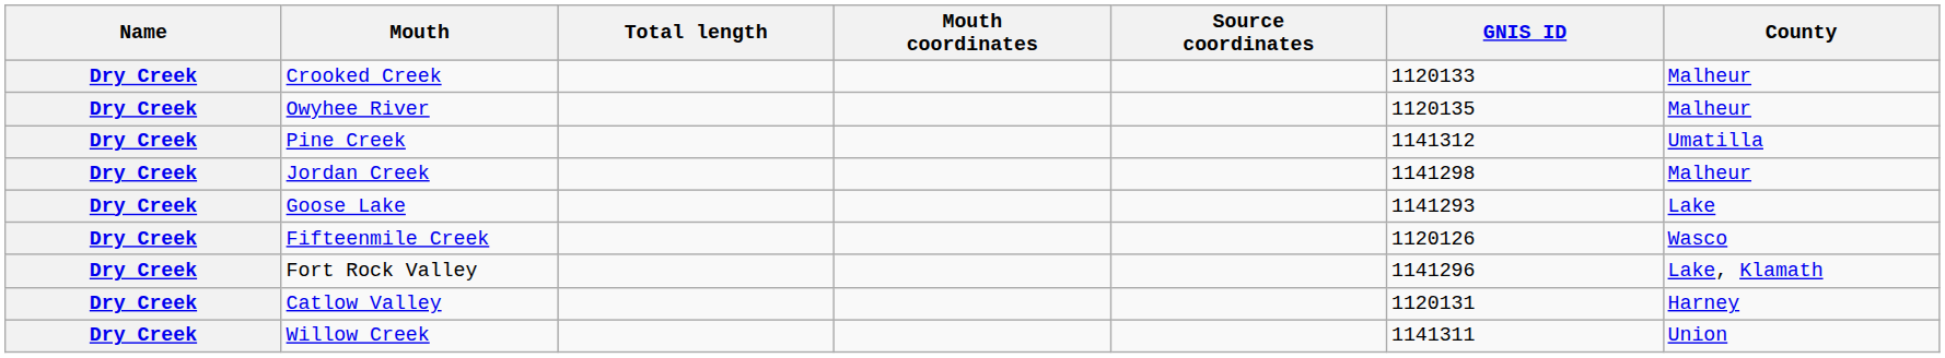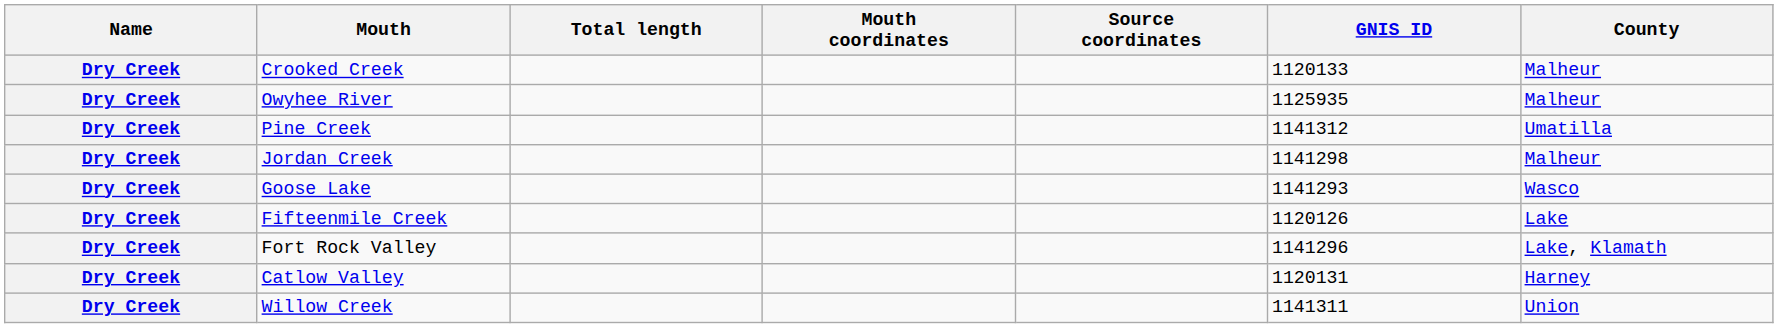Owyhee River | GNIS ID: 1120135 -> 1125935
Goose Lake | County: Lake -> Wasco
Fifteenmile Creek | County: Wasco -> Lake
